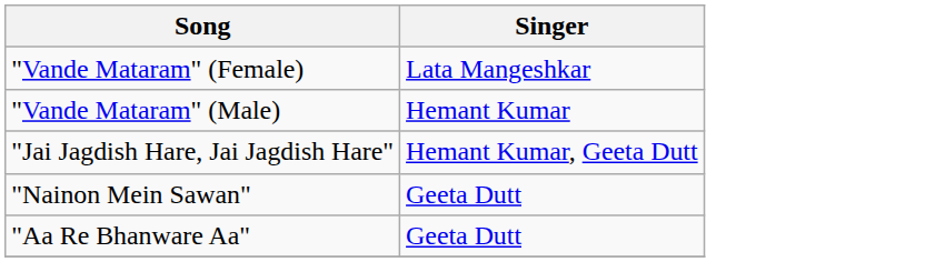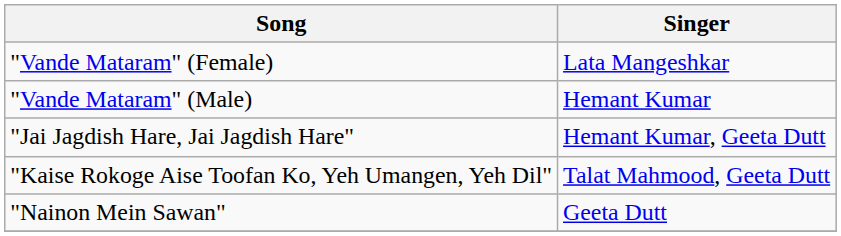+ row: "Kaise Rokoge Aise Toofan Ko, Yeh Umangen, Yeh Dil" | Talat Mahmood, Geeta Dutt
- row: "Aa Re Bhanware Aa" | Geeta Dutt
